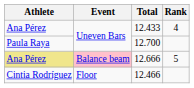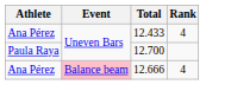12.666 | Athlete: khaki background -> no background
12.666 | Rank: 5 -> 4
- row: Cintia Rodríguez | Floor | 12.466
